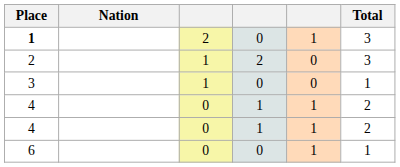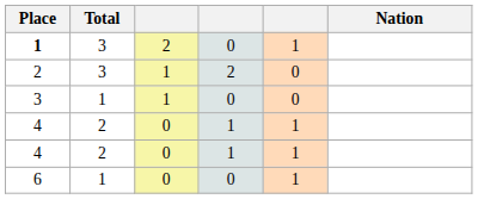columns swapped: Nation <-> Total
